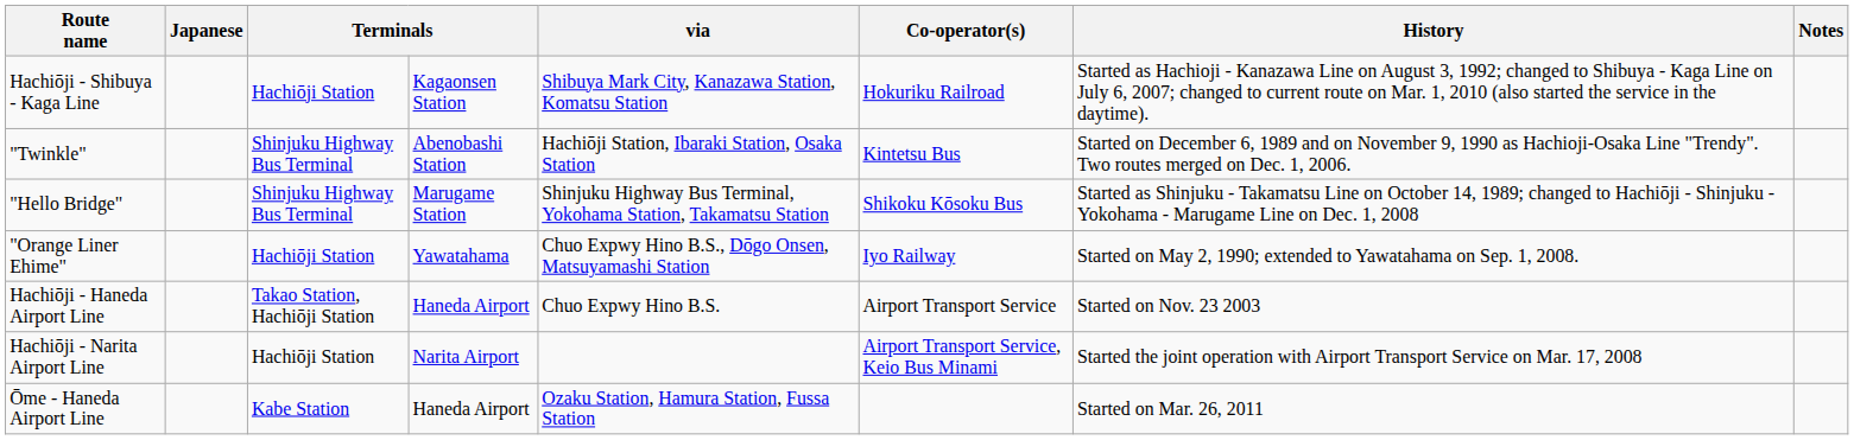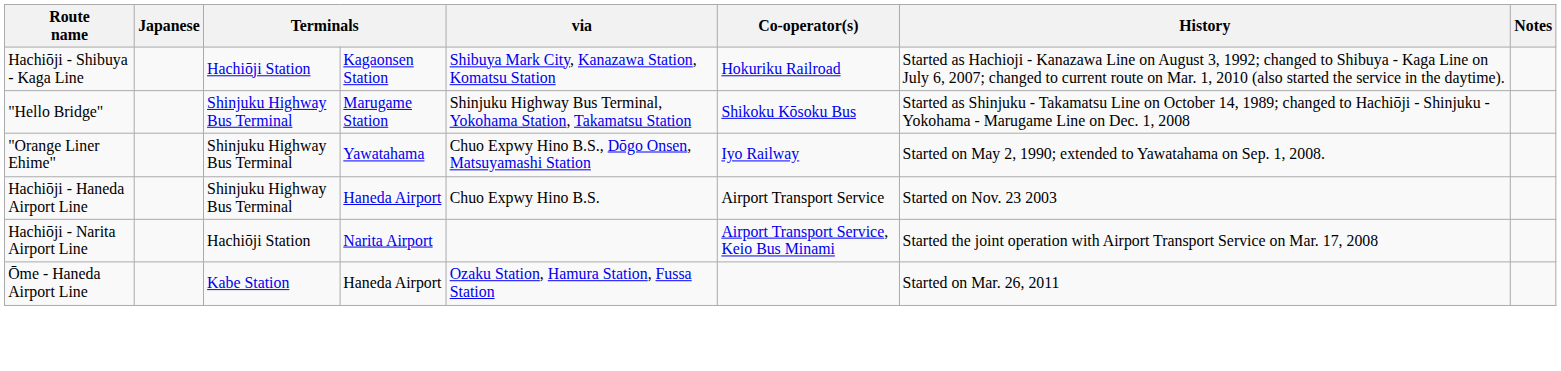- row: "Twinkle" | Shinjuku Highway Bus Terminal | Abenobashi Station | Hachiōji Station, Ibaraki Station, Osaka Station | Kintetsu Bus | Started on December 6, 1989 and on November 9, 1990 as Hachioji-Osaka Line "Trendy". Two routes merged on Dec. 1, 2006.
"Orange Liner Ehime" | column 3: Hachiōji Station -> Shinjuku Highway Bus Terminal
Hachiōji - Haneda Airport Line | column 3: Takao Station, Hachiōji Station -> Shinjuku Highway Bus Terminal
